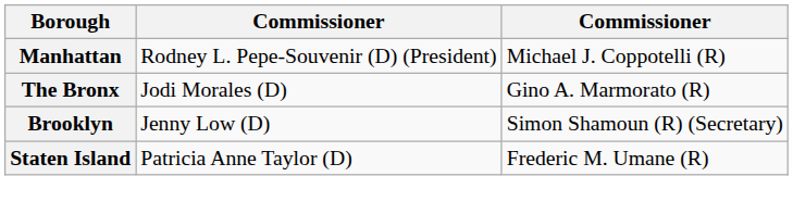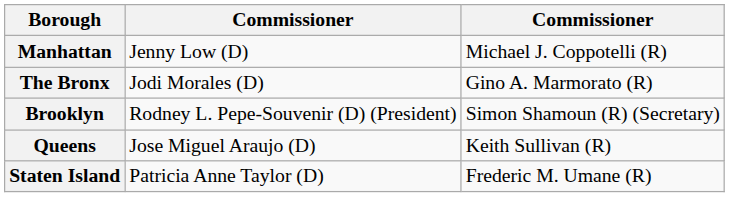Manhattan | column 2: Rodney L. Pepe-Souvenir (D) (President) -> Jenny Low (D)
Brooklyn | column 2: Jenny Low (D) -> Rodney L. Pepe-Souvenir (D) (President)
+ row: Queens | Jose Miguel Araujo (D) | Keith Sullivan (R)
